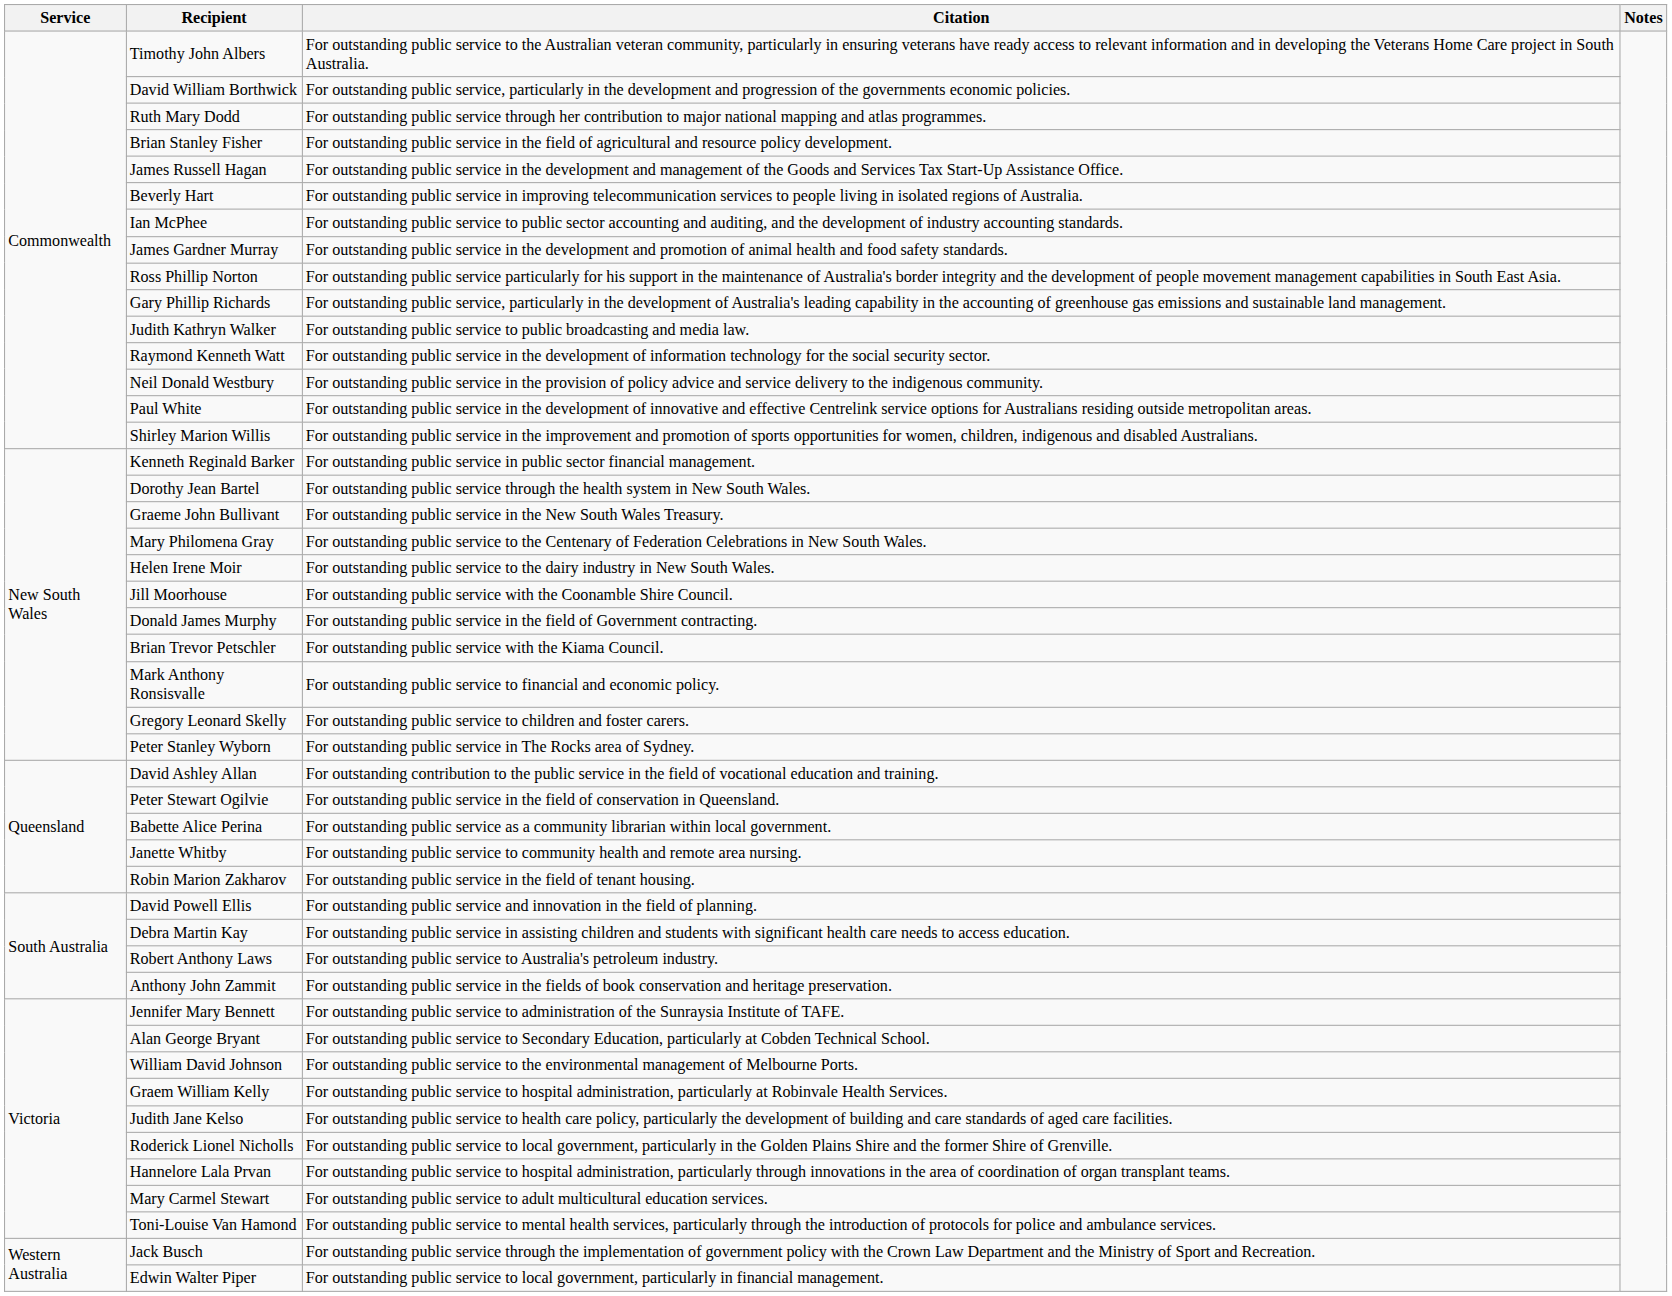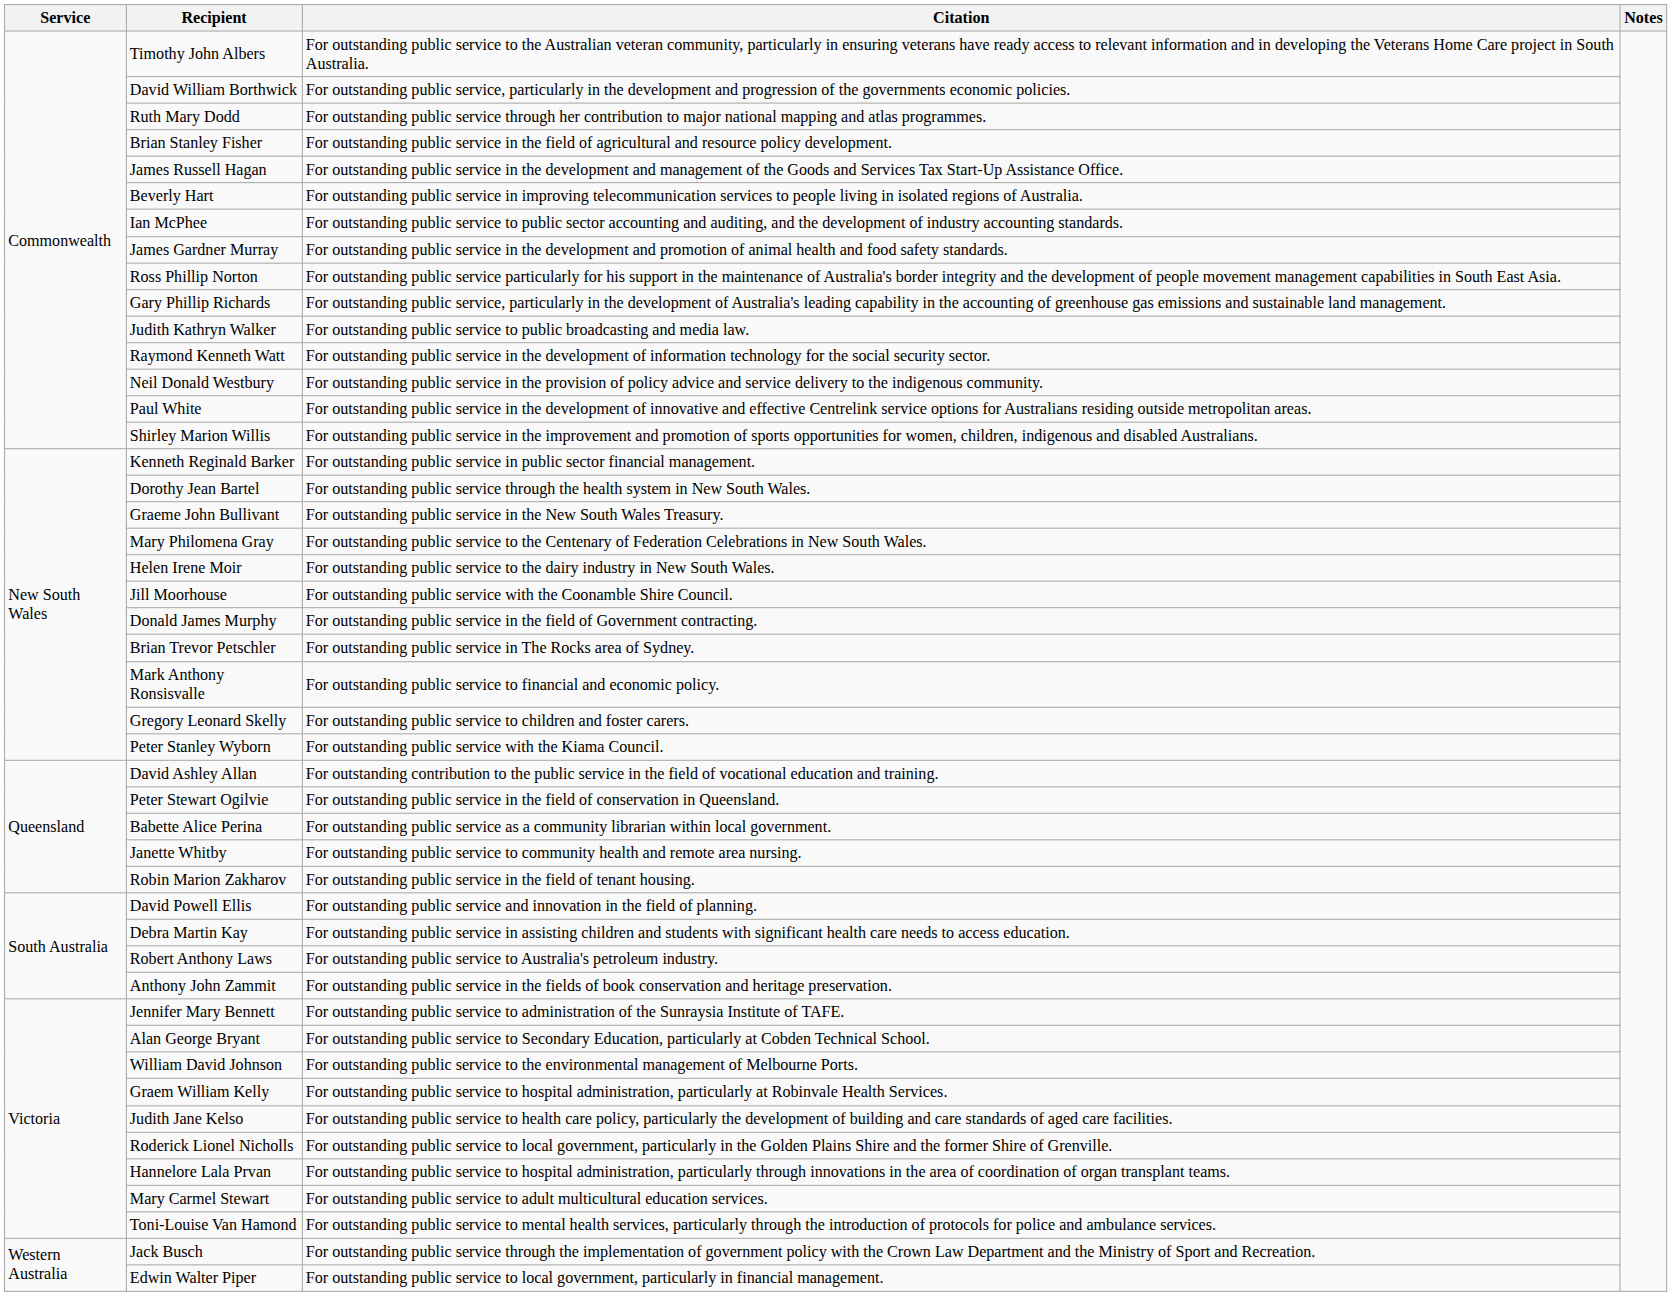Brian Trevor Petschler | Citation: For outstanding public service with the Kiama Council. -> For outstanding public service in The Rocks area of Sydney.
Peter Stanley Wyborn | Citation: For outstanding public service in The Rocks area of Sydney. -> For outstanding public service with the Kiama Council.
